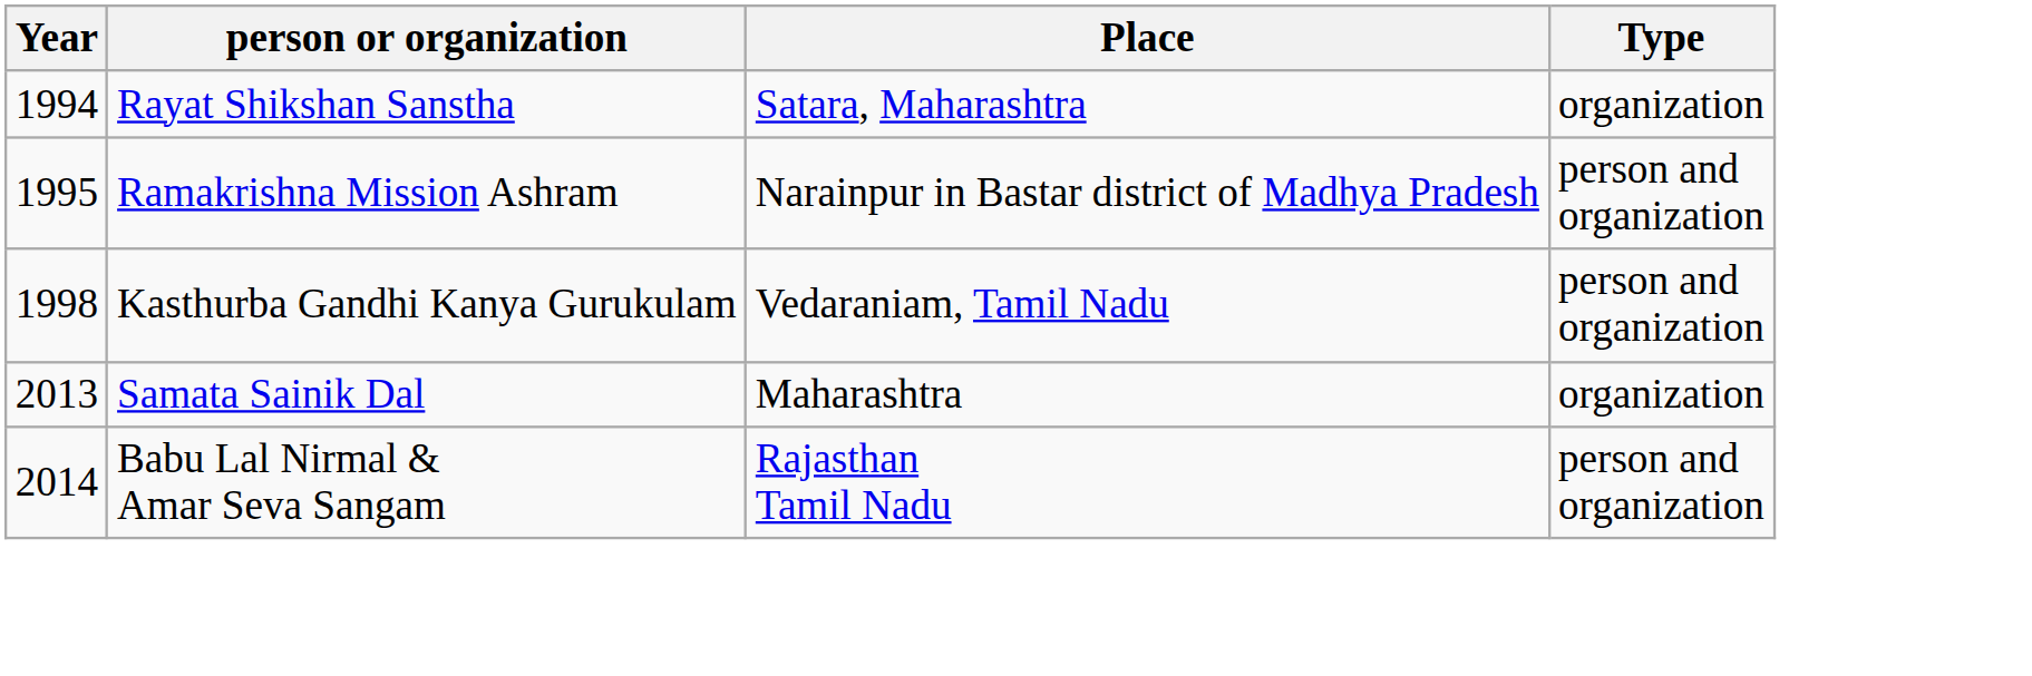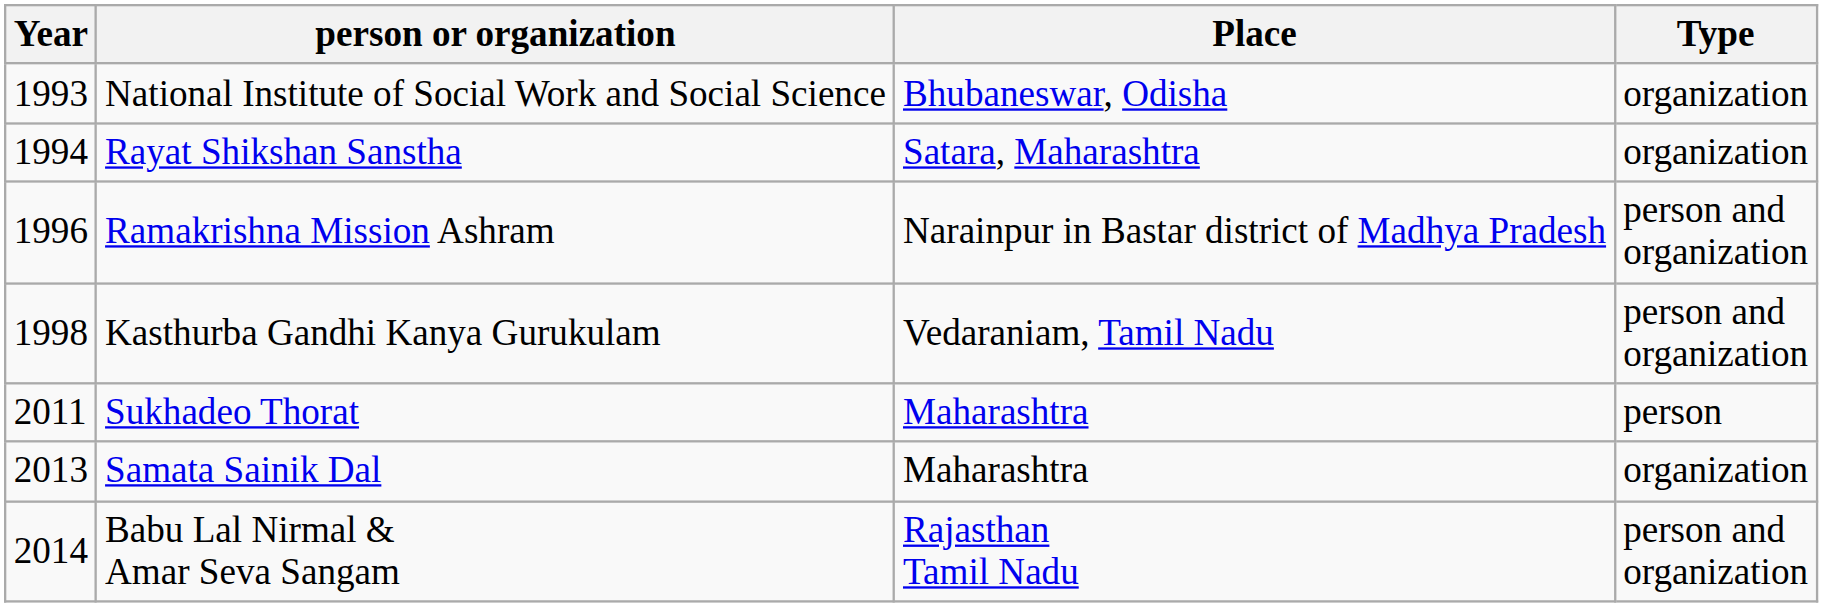+ row: 1993 | National Institute of Social Work and Social Science | Bhubaneswar, Odisha | organization
Ramakrishna Mission Ashram | Year: 1995 -> 1996
+ row: 2011 | Sukhadeo Thorat | Maharashtra | person
